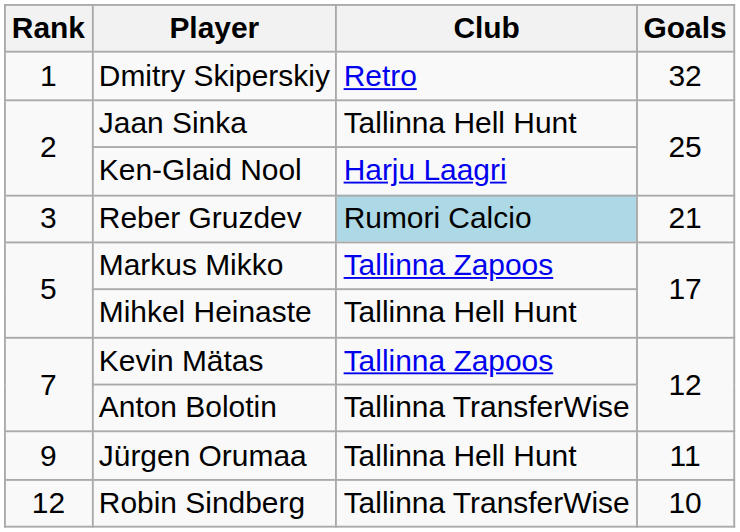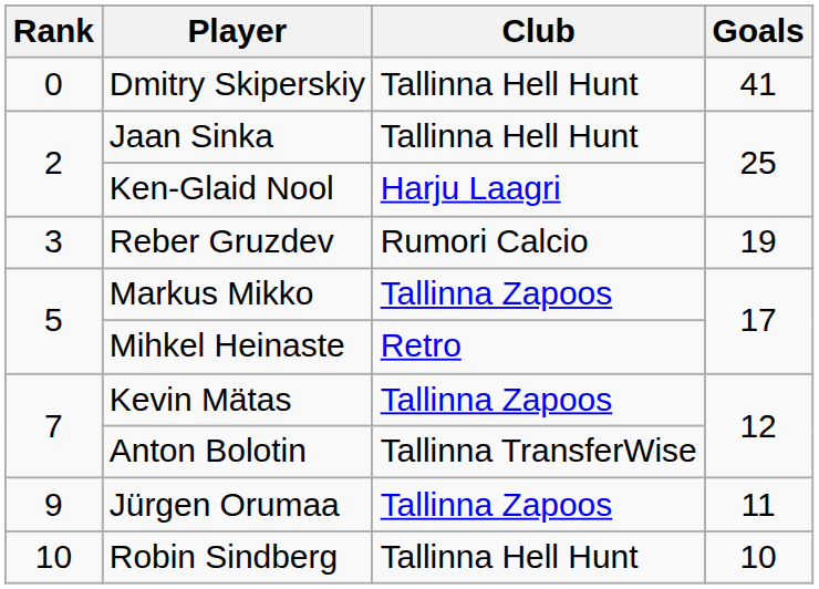Dmitry Skiperskiy | Rank: 1 -> 0
Dmitry Skiperskiy | Club: Retro -> Tallinna Hell Hunt
Dmitry Skiperskiy | Goals: 32 -> 41
Reber Gruzdev | Club: lightblue background -> no background
Reber Gruzdev | Goals: 21 -> 19
Mihkel Heinaste | Club: Tallinna Hell Hunt -> Retro
Jürgen Orumaa | Club: Tallinna Hell Hunt -> Tallinna Zapoos
Robin Sindberg | Rank: 12 -> 10
Robin Sindberg | Club: Tallinna TransferWise -> Tallinna Hell Hunt
